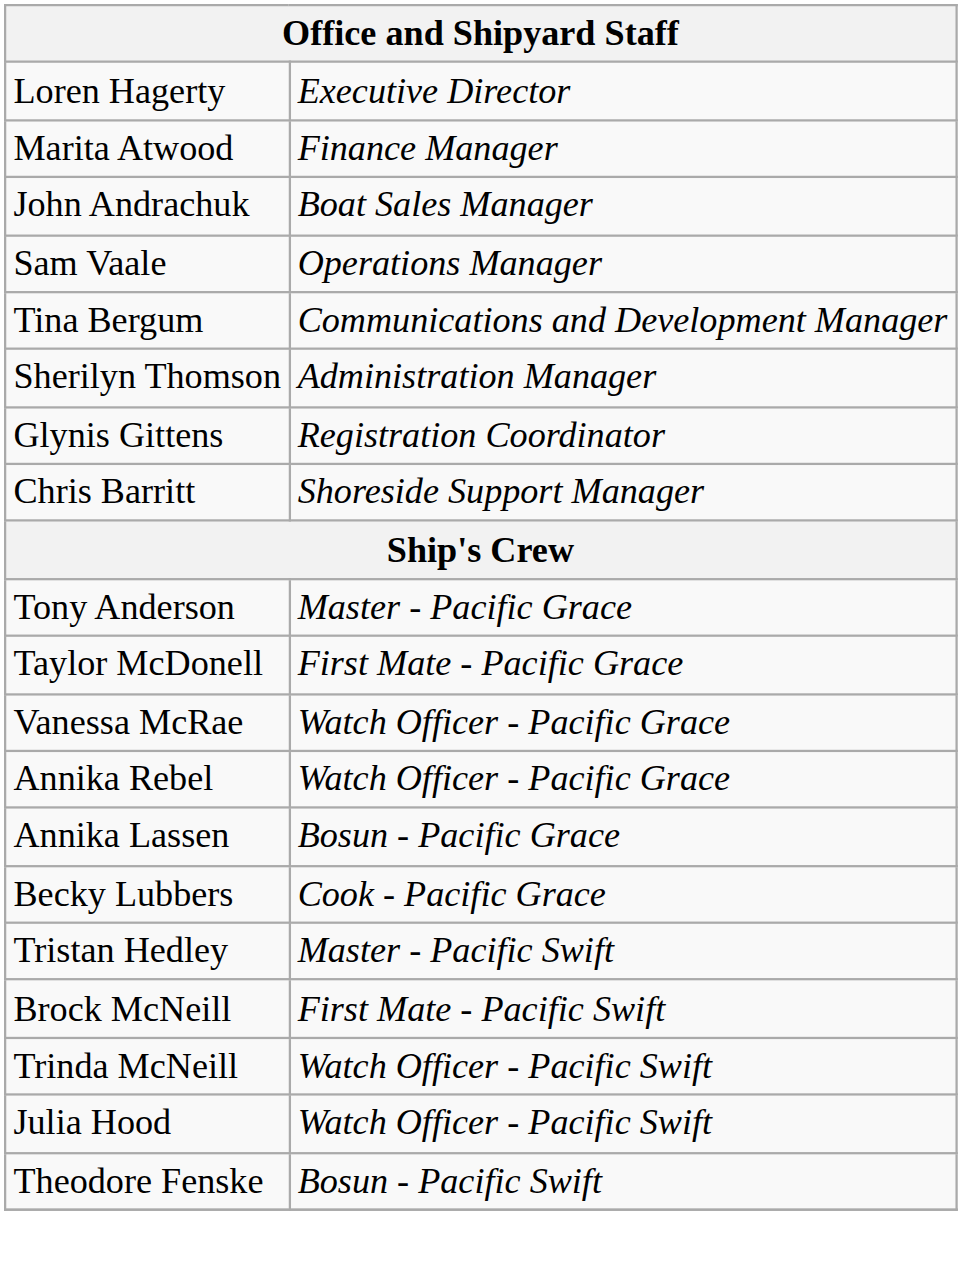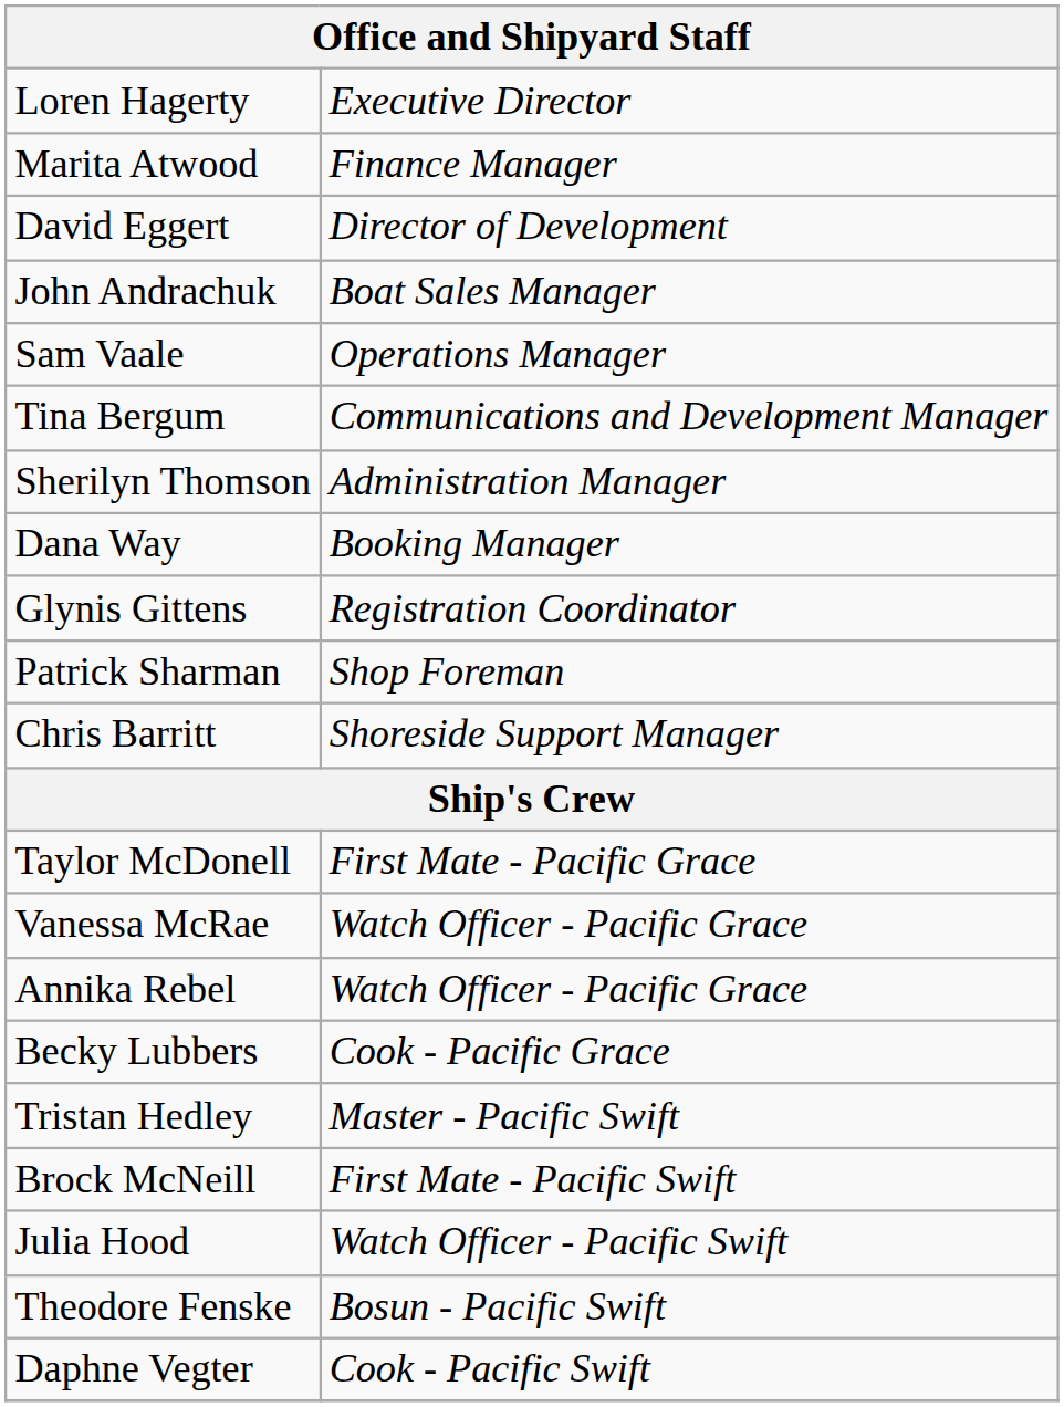+ row: David Eggert | Director of Development
+ row: Dana Way | Booking Manager
+ row: Patrick Sharman | Shop Foreman
- row: Tony Anderson | Master - Pacific Grace
- row: Annika Lassen | Bosun - Pacific Grace
- row: Trinda McNeill | Watch Officer - Pacific Swift
+ row: Daphne Vegter | Cook - Pacific Swift
